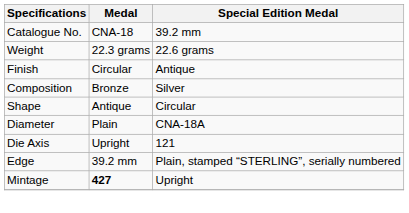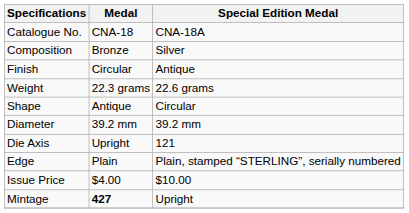Catalogue No. | Special Edition Medal: 39.2 mm -> CNA-18A
rows swapped: Composition <-> Weight
Diameter | Medal: Plain -> 39.2 mm
Diameter | Special Edition Medal: CNA-18A -> 39.2 mm
Edge | Medal: 39.2 mm -> Plain
+ row: Issue Price | $4.00 | $10.00
